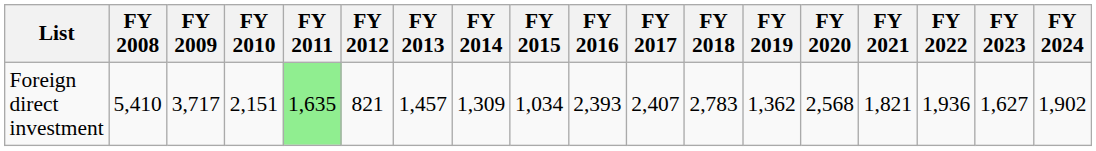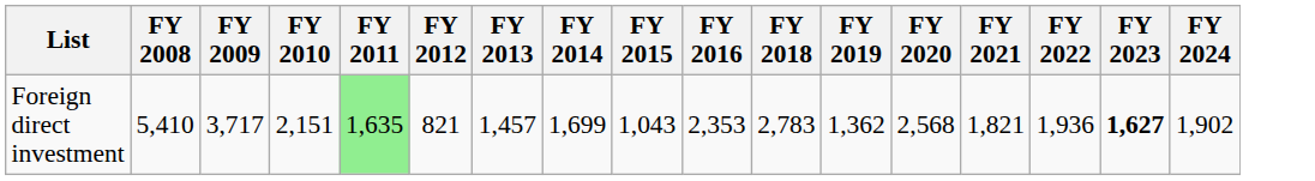- column: FY 2017 | 2,407
Foreign direct investment | FY 2014: 1,309 -> 1,699
Foreign direct investment | FY 2015: 1,034 -> 1,043
Foreign direct investment | FY 2016: 2,393 -> 2,353
Foreign direct investment | FY 2023: normal -> bold
